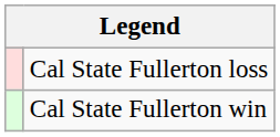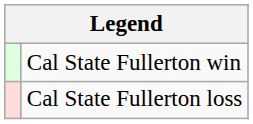rows swapped: Cal State Fullerton win <-> Cal State Fullerton loss
